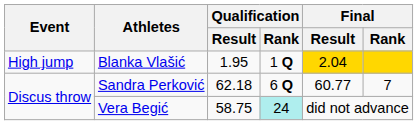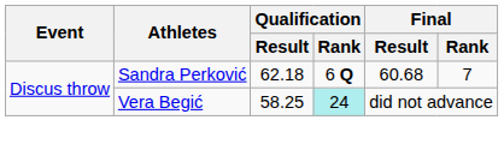- row: High jump | Blanka Vlašić | 1.95 | 1 Q | 2.04
Sandra Perković | Final / Result: 60.77 -> 60.68
Vera Begić | Qualification / Result: 58.75 -> 58.25
